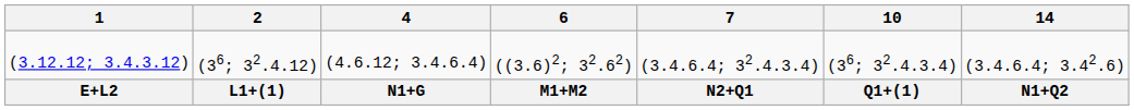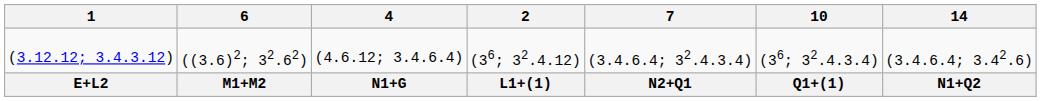columns swapped: 2 <-> 6
